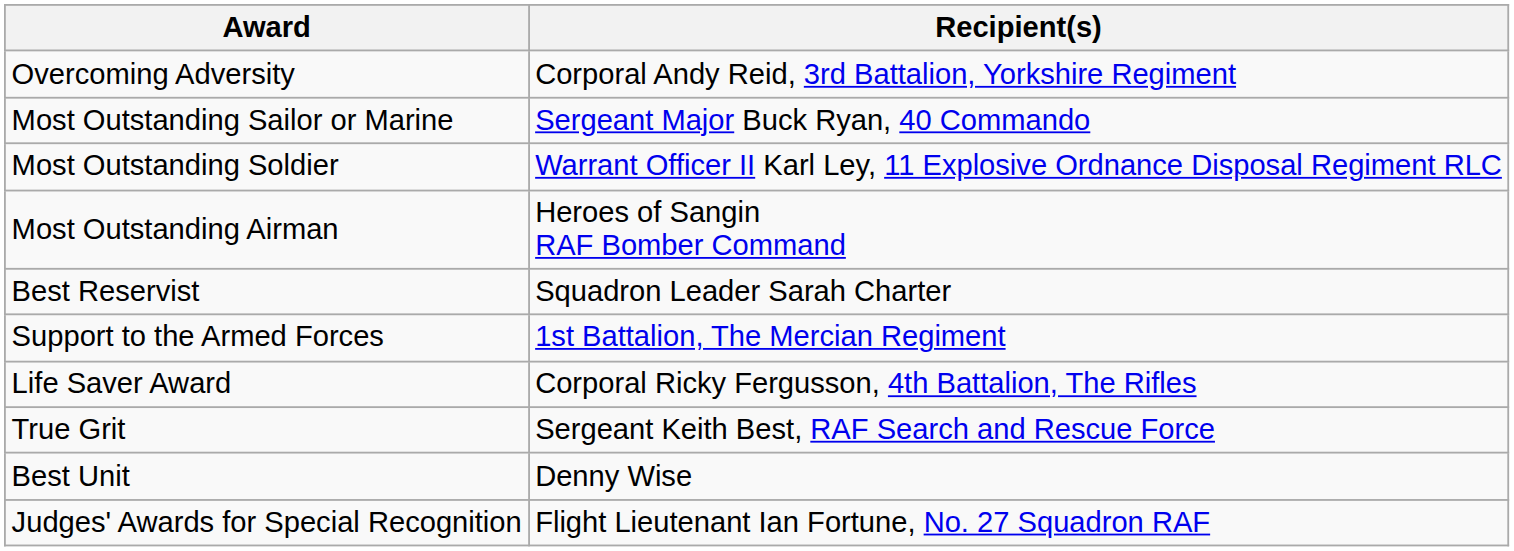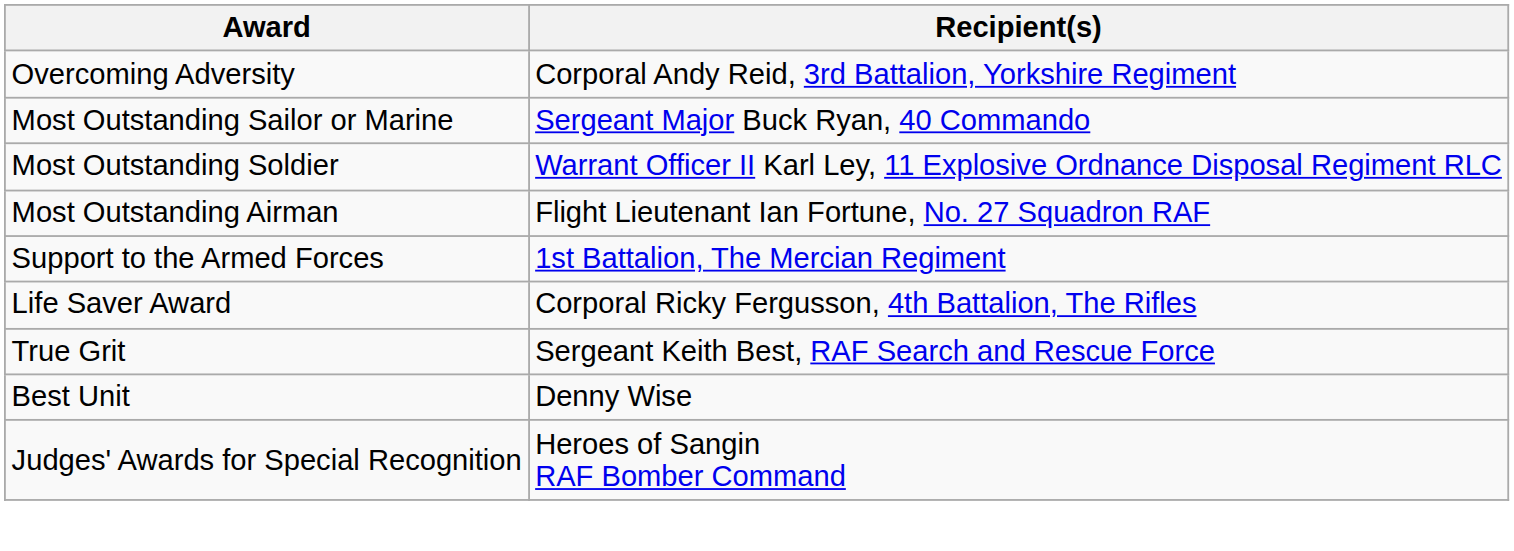Most Outstanding Airman | Recipient(s): Heroes of Sangin RAF Bomber Command -> Flight Lieutenant Ian Fortune, No. 27 Squadron RAF
- row: Best Reservist | Squadron Leader Sarah Charter
Judges' Awards for Special Recognition | Recipient(s): Flight Lieutenant Ian Fortune, No. 27 Squadron RAF -> Heroes of Sangin RAF Bomber Command
